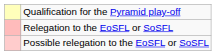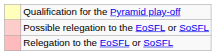rows swapped: Possible relegation to the EoSFL or SoSFL <-> Relegation to the EoSFL or SoSFL
